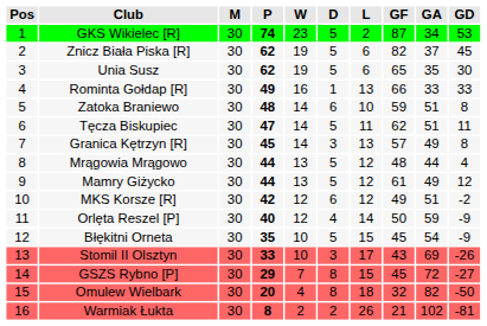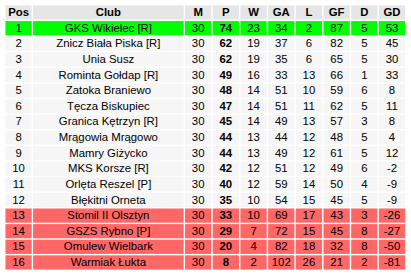columns swapped: D <-> GA
